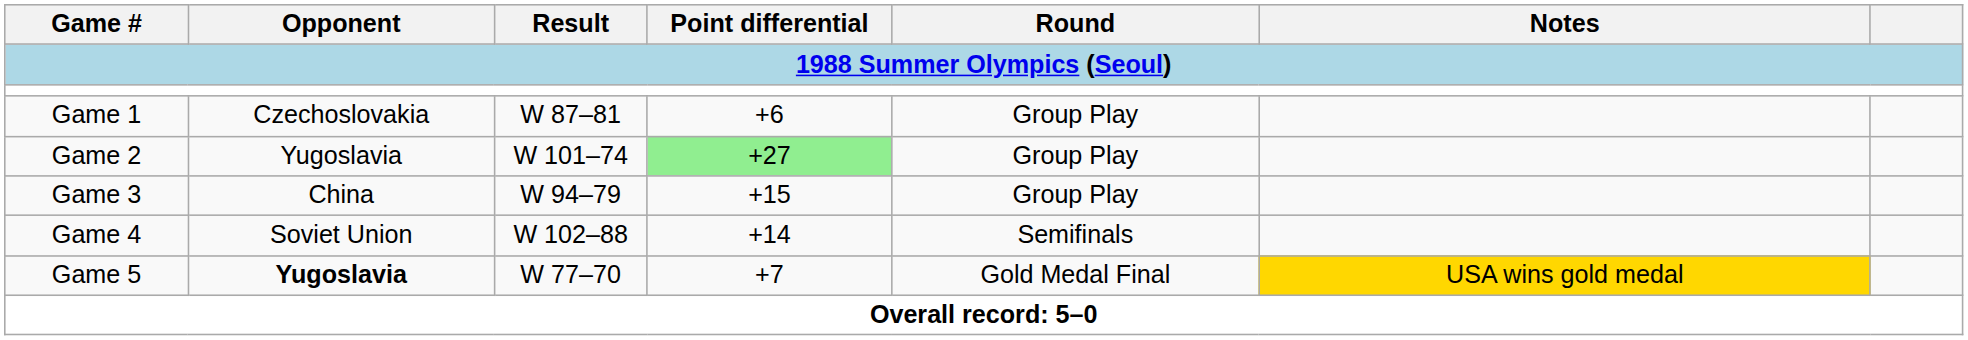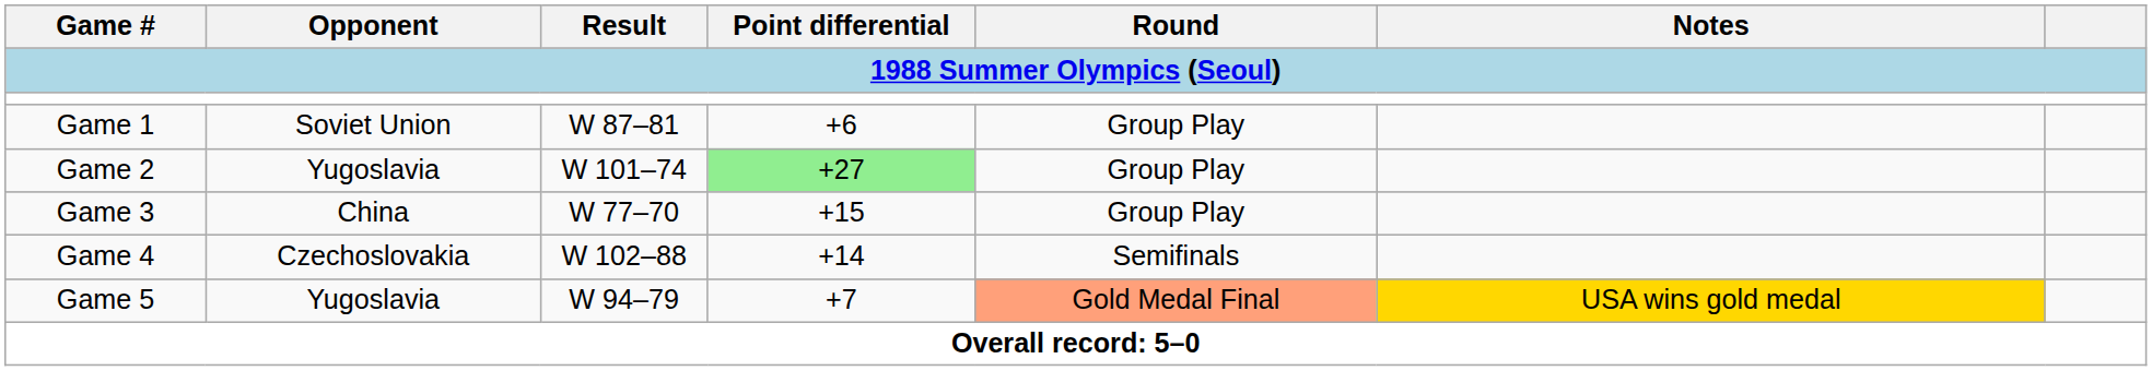Game 1 | Opponent: Czechoslovakia -> Soviet Union
Game 3 | Result: W 94–79 -> W 77–70
Game 4 | Opponent: Soviet Union -> Czechoslovakia
Game 5 | Opponent: bold -> normal
Game 5 | Result: W 77–70 -> W 94–79
Game 5 | Round: no background -> lightsalmon background
